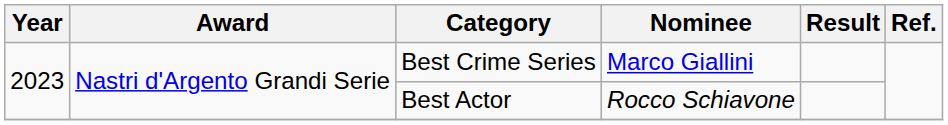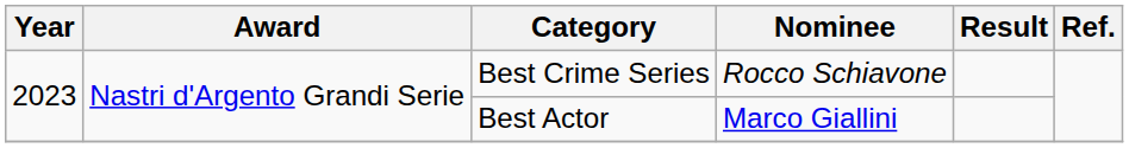Best Crime Series | Nominee: Marco Giallini -> Rocco Schiavone
Best Actor | Nominee: Rocco Schiavone -> Marco Giallini
